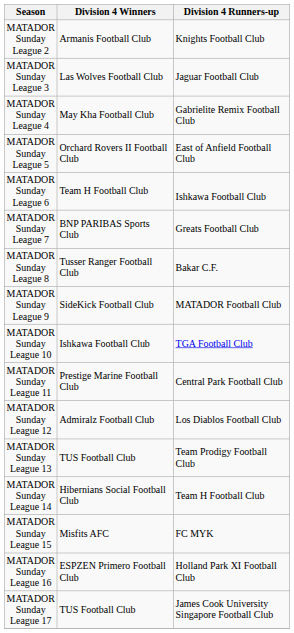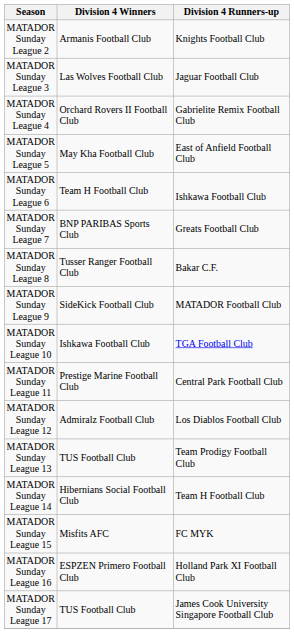MATADOR Sunday League 4 | Division 4 Winners: May Kha Football Club -> Orchard Rovers II Football Club
MATADOR Sunday League 5 | Division 4 Winners: Orchard Rovers II Football Club -> May Kha Football Club
